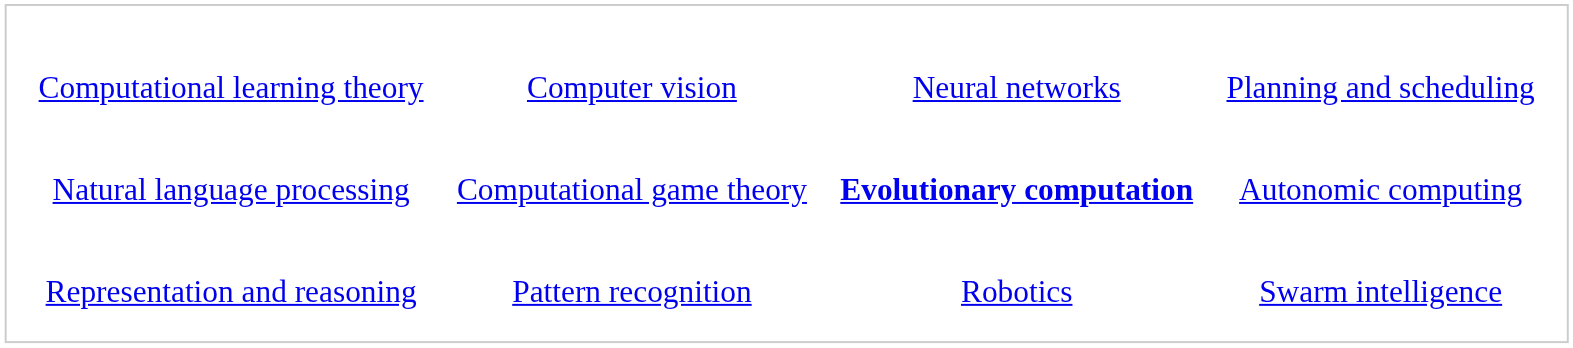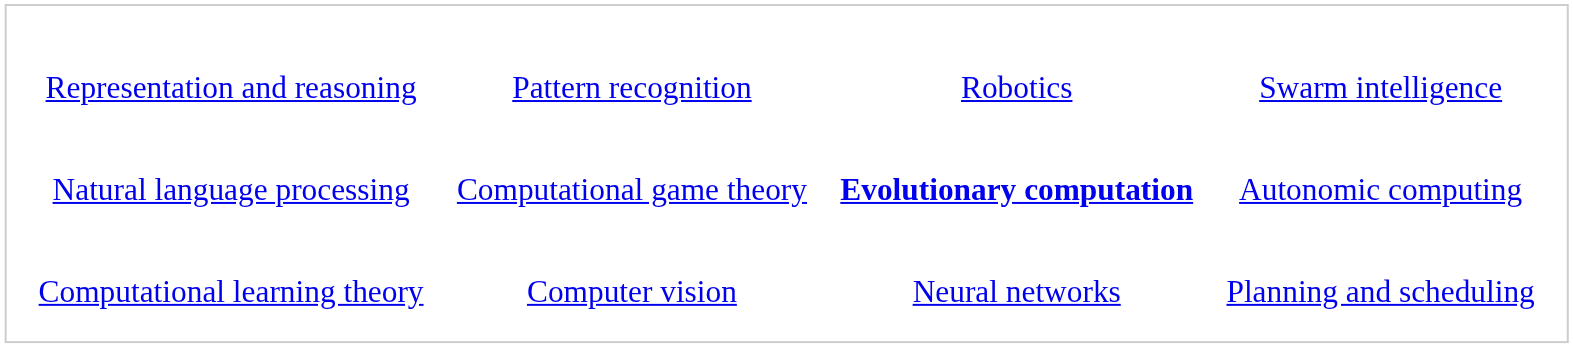rows swapped: Computational learning theory <-> Representation and reasoning
